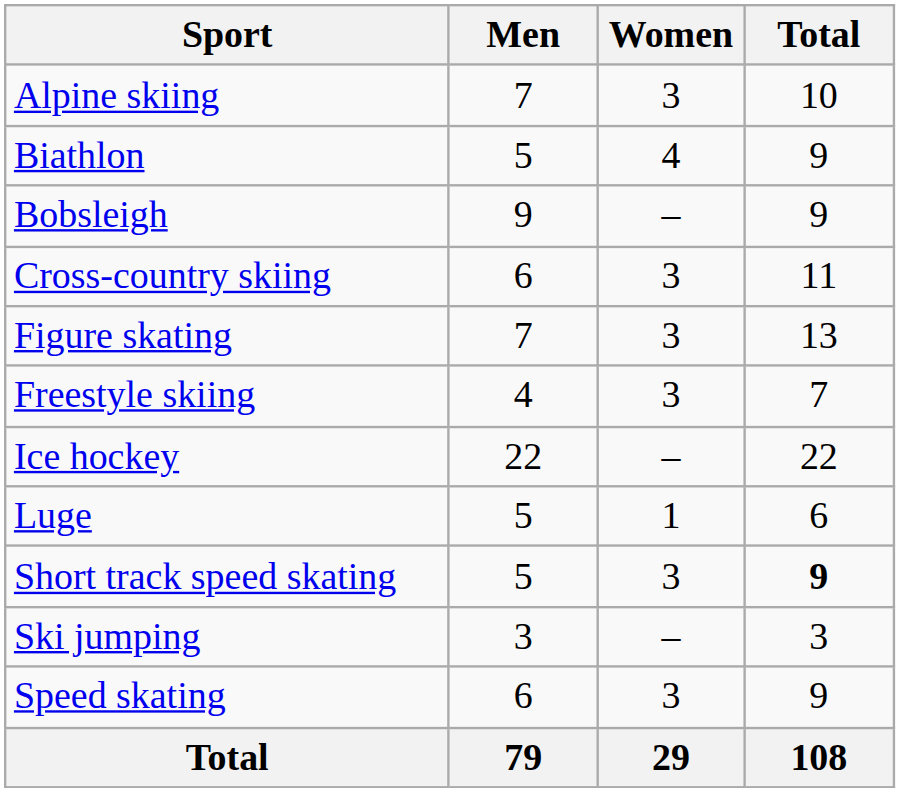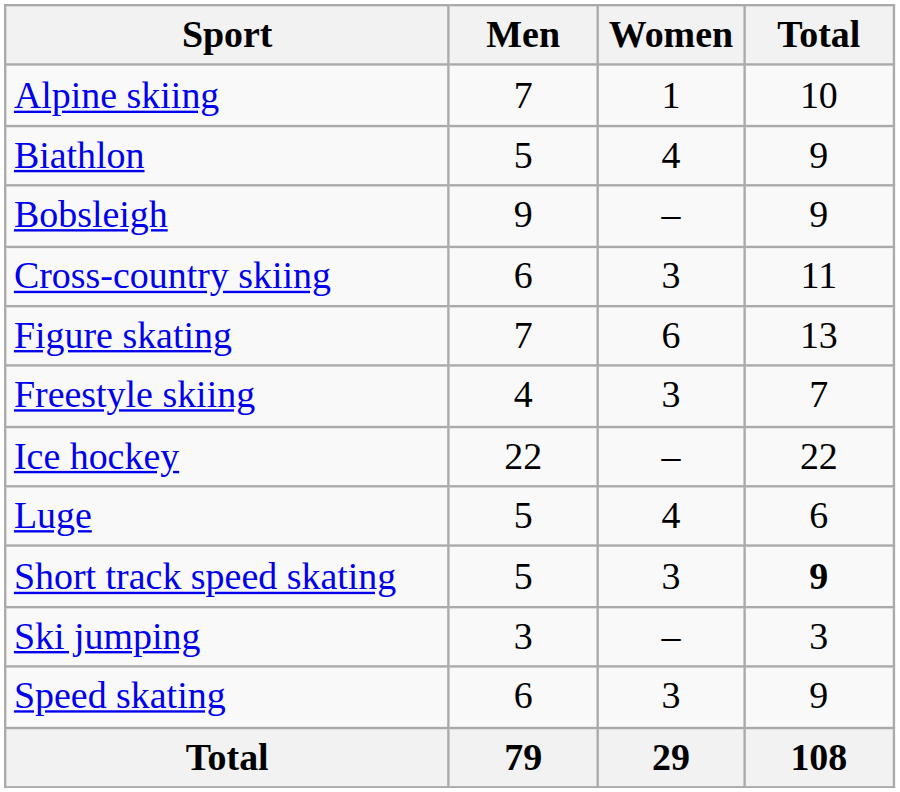Alpine skiing | Women: 3 -> 1
Figure skating | Women: 3 -> 6
Luge | Women: 1 -> 4
